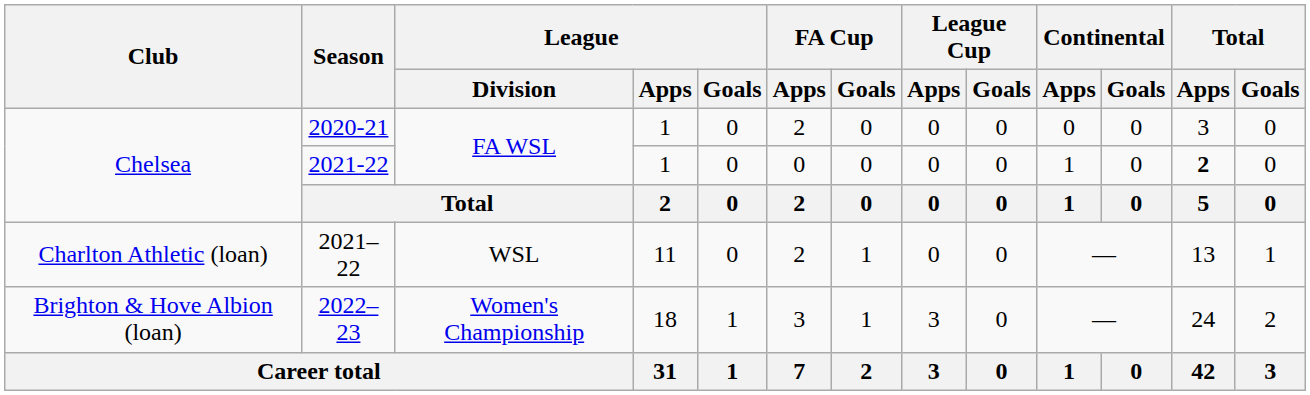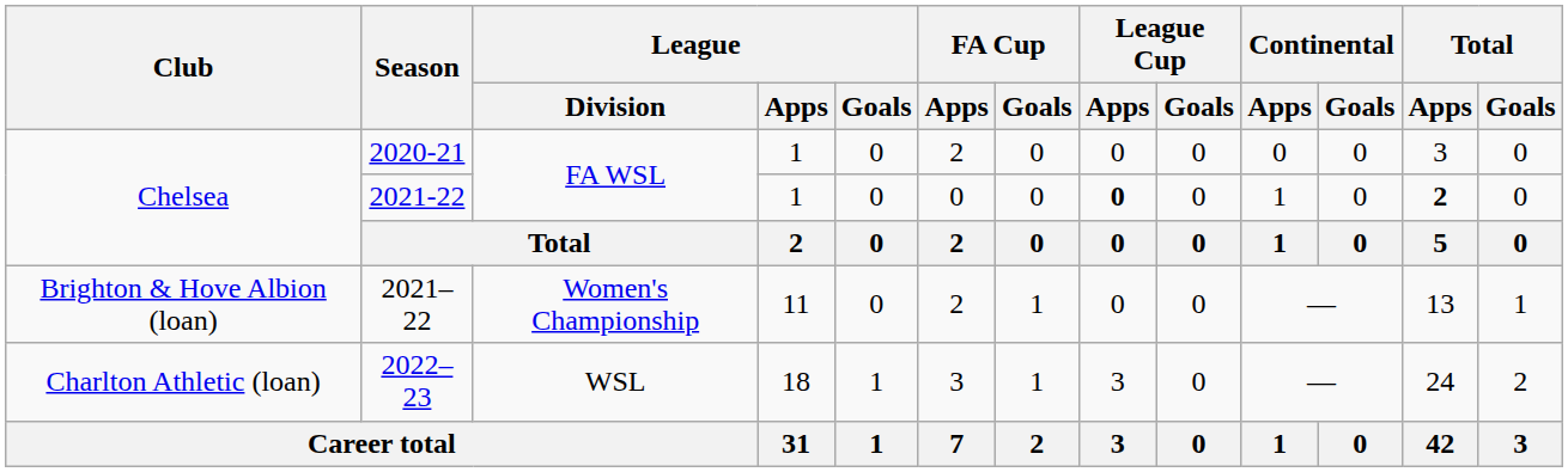2021-22 | League Cup / Apps: normal -> bold
2021–22 | Club: Charlton Athletic (loan) -> Brighton & Hove Albion (loan)
2021–22 | League / Division: WSL -> Women's Championship
2022–23 | Club: Brighton & Hove Albion (loan) -> Charlton Athletic (loan)
2022–23 | League / Division: Women's Championship -> WSL
